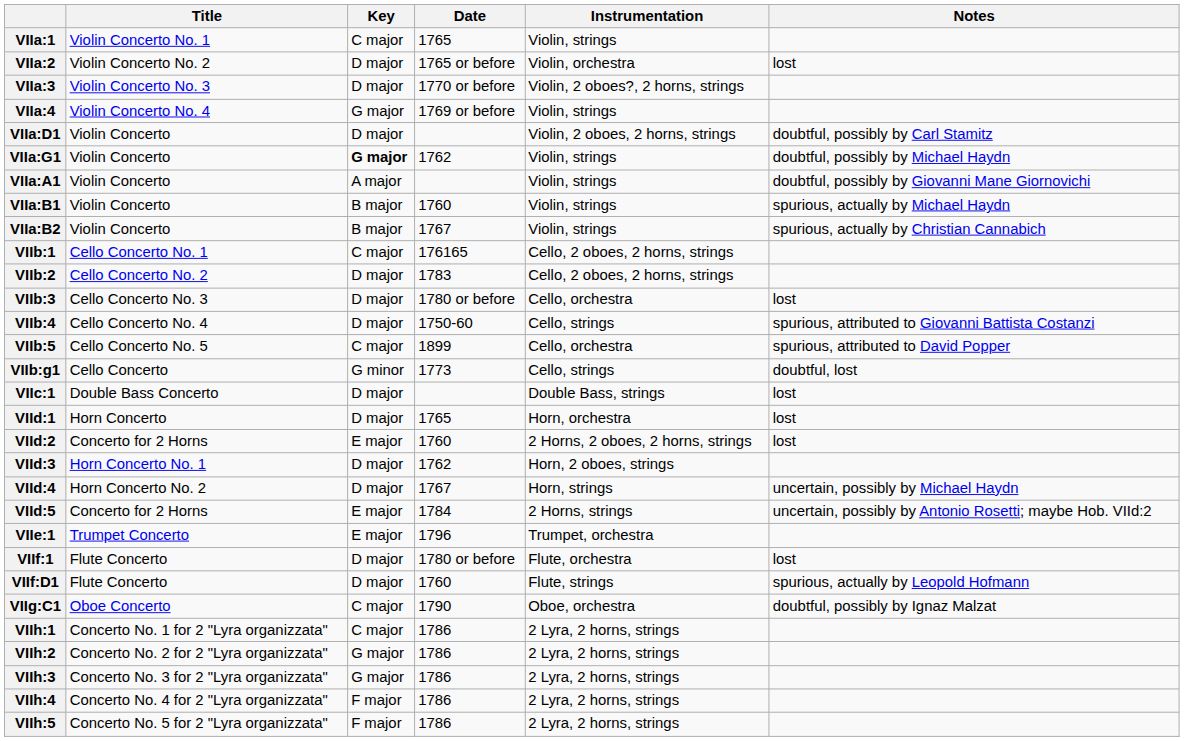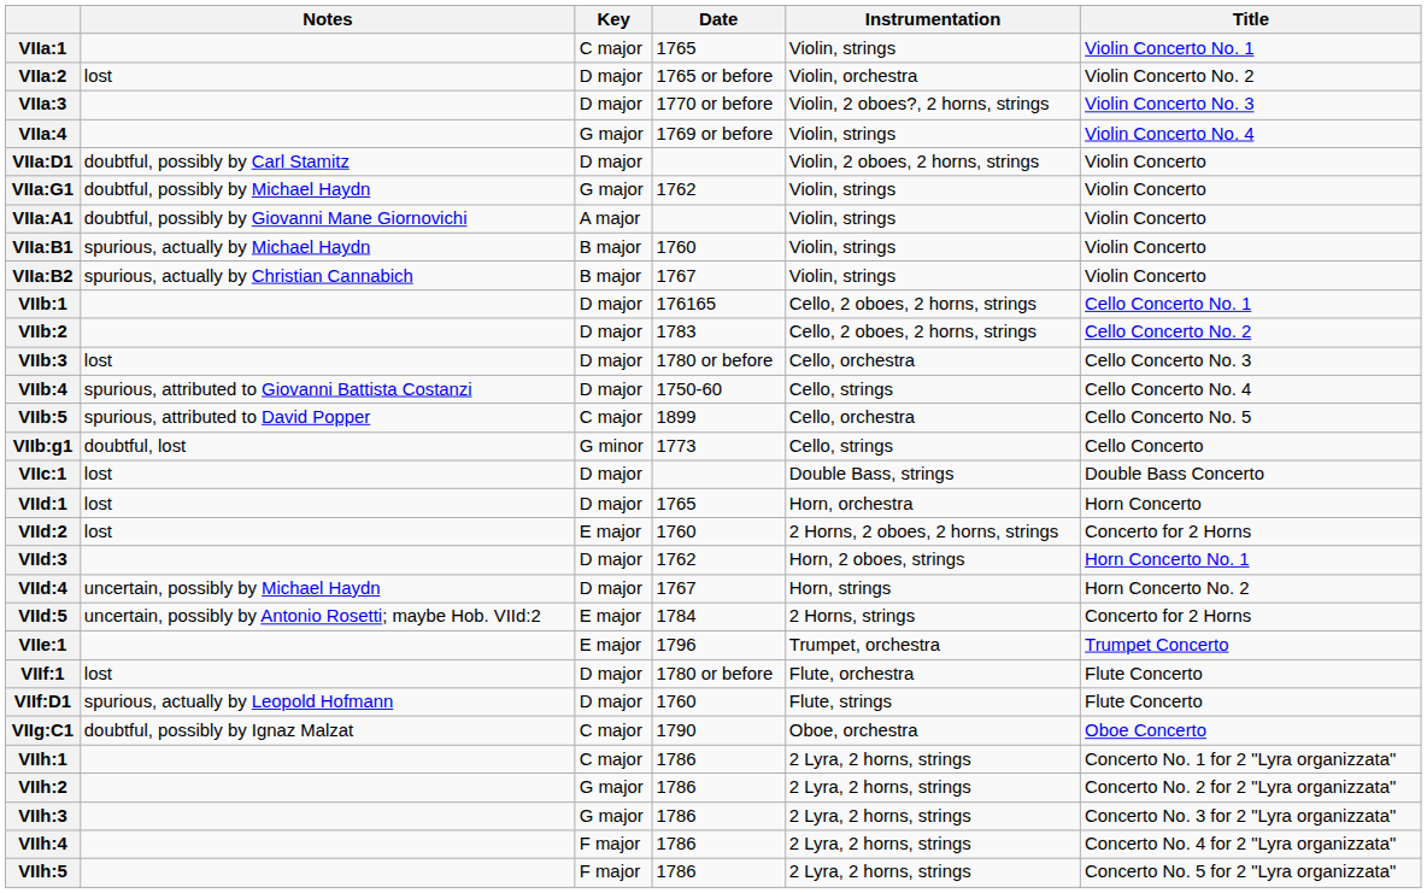columns swapped: Title <-> Notes
VIIa:G1 | Key: bold -> normal
VIIb:1 | Key: C major -> D major
